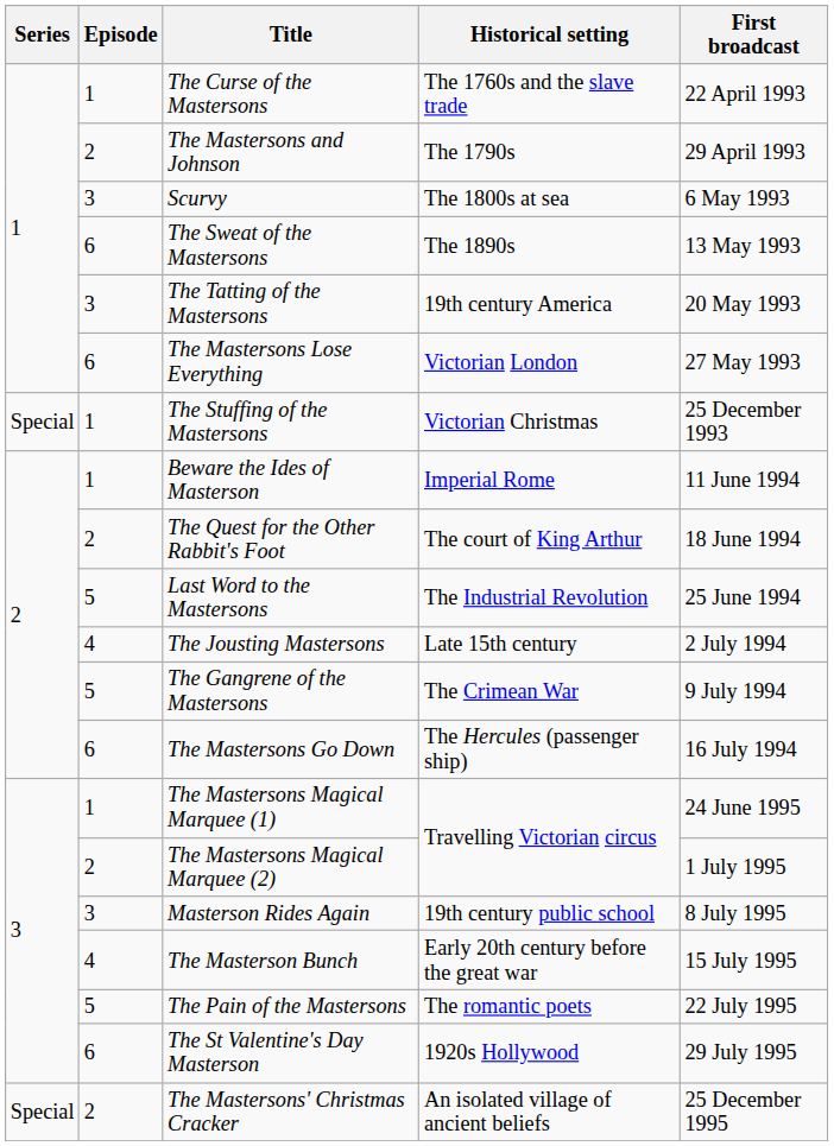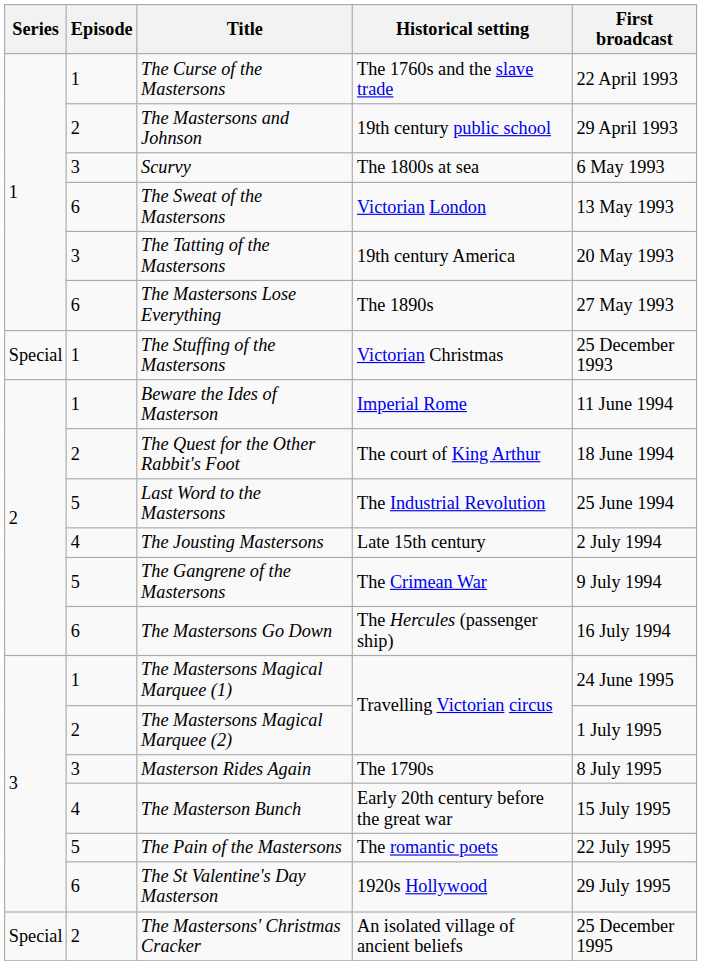The Mastersons and Johnson | Historical setting: The 1790s -> 19th century public school
The Sweat of the Mastersons | Historical setting: The 1890s -> Victorian London
The Mastersons Lose Everything | Historical setting: Victorian London -> The 1890s
Masterson Rides Again | Historical setting: 19th century public school -> The 1790s
